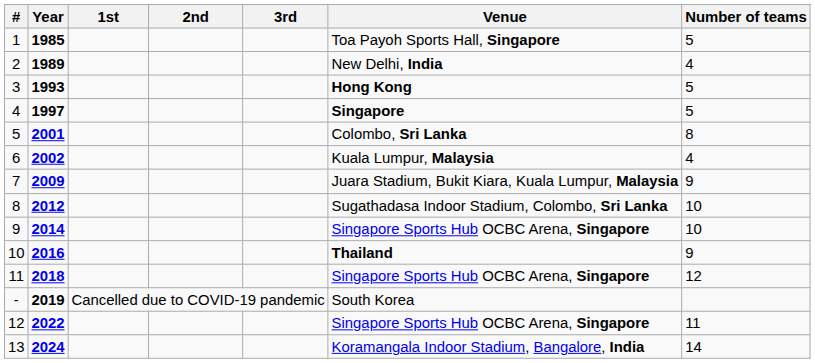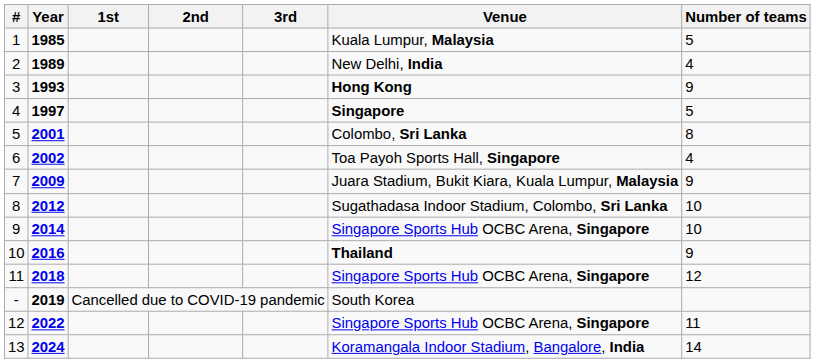1 | Venue: Toa Payoh Sports Hall, Singapore -> Kuala Lumpur, Malaysia
3 | Number of teams: 5 -> 9
6 | Venue: Kuala Lumpur, Malaysia -> Toa Payoh Sports Hall, Singapore
